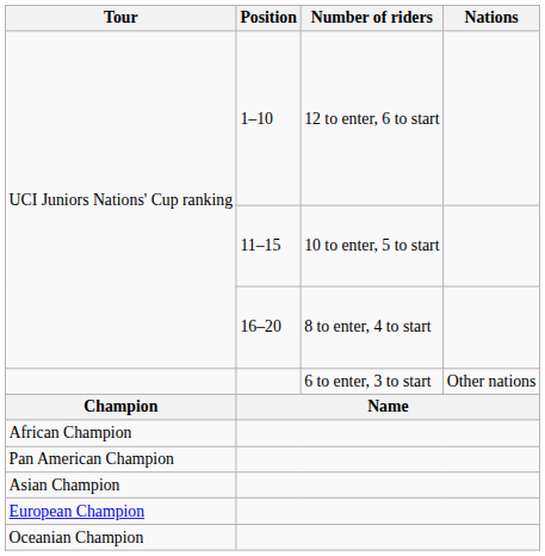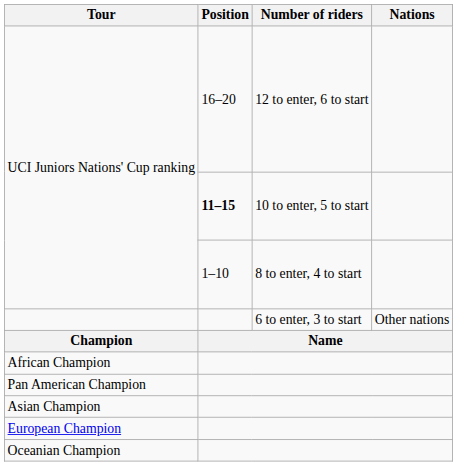UCI Juniors Nations' Cup ranking / 12 to enter, 6 to start | Position: 1–10 -> 16–20
UCI Juniors Nations' Cup ranking / 10 to enter, 5 to start | Position: normal -> bold
UCI Juniors Nations' Cup ranking / 8 to enter, 4 to start | Position: 16–20 -> 1–10
